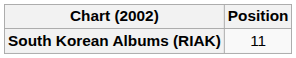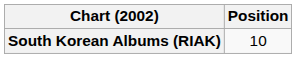South Korean Albums (RIAK) | Position: 11 -> 10
